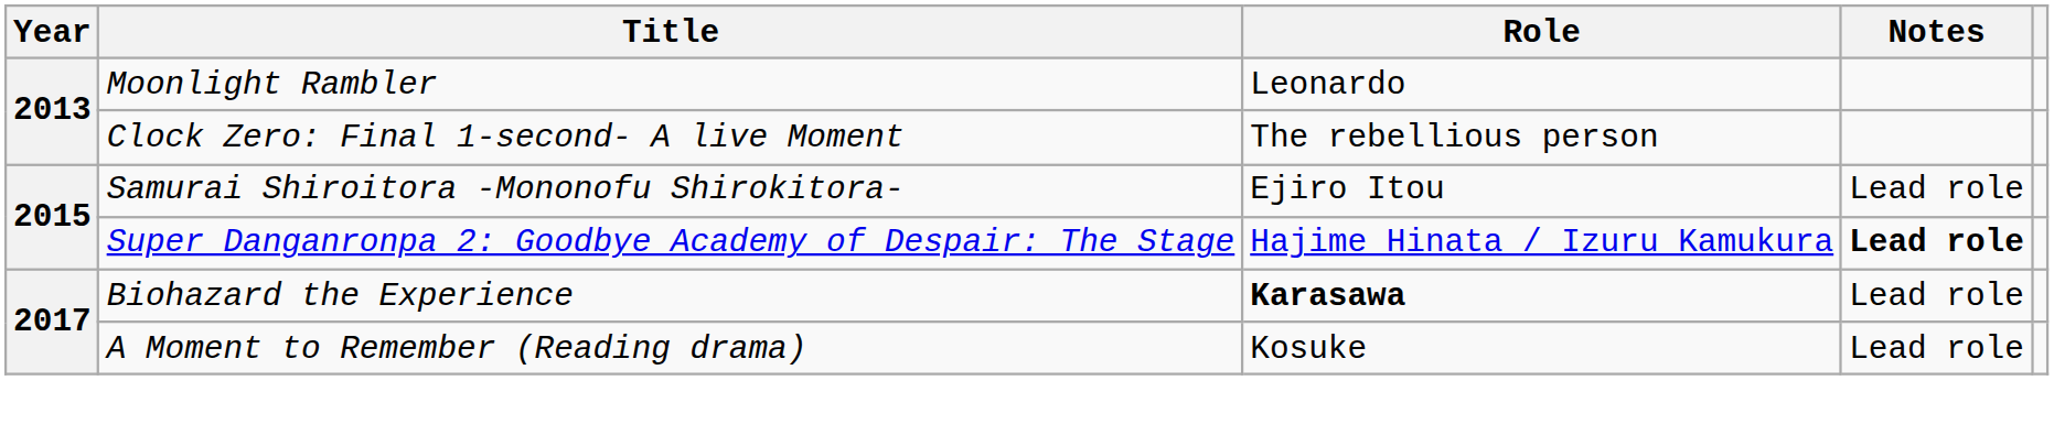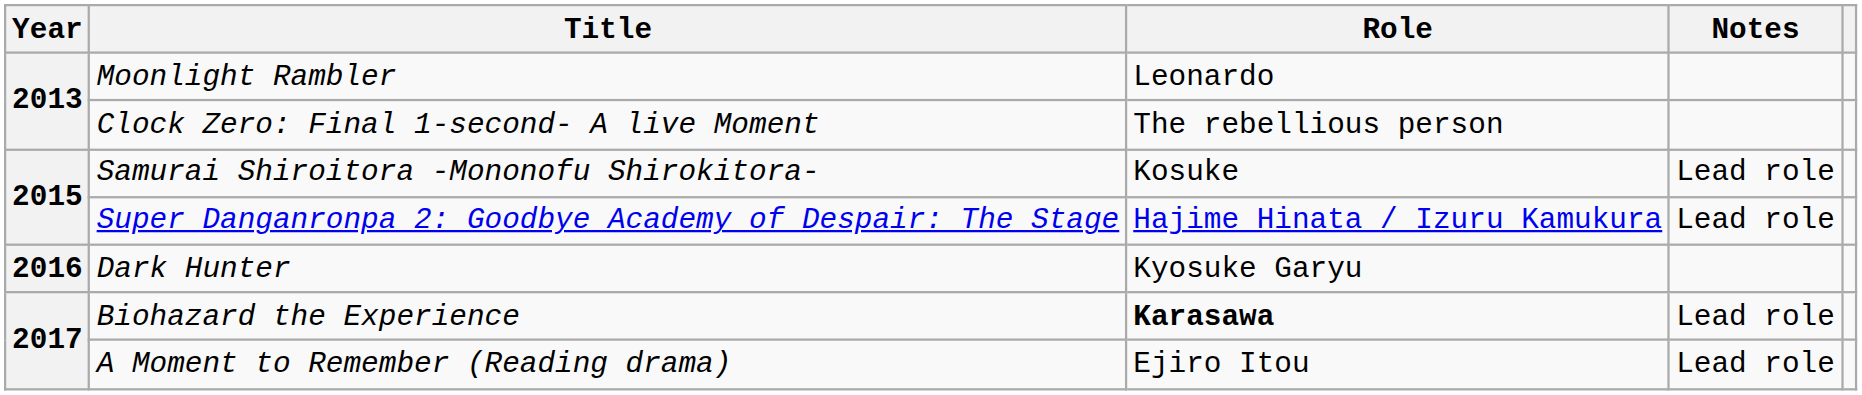Samurai Shiroitora -Mononofu Shirokitora- | Role: Ejiro Itou -> Kosuke
Super Danganronpa 2: Goodbye Academy of Despair: The Stage | Notes: bold -> normal
+ row: 2016 | Dark Hunter | Kyosuke Garyu
A Moment to Remember (Reading drama) | Role: Kosuke -> Ejiro Itou
